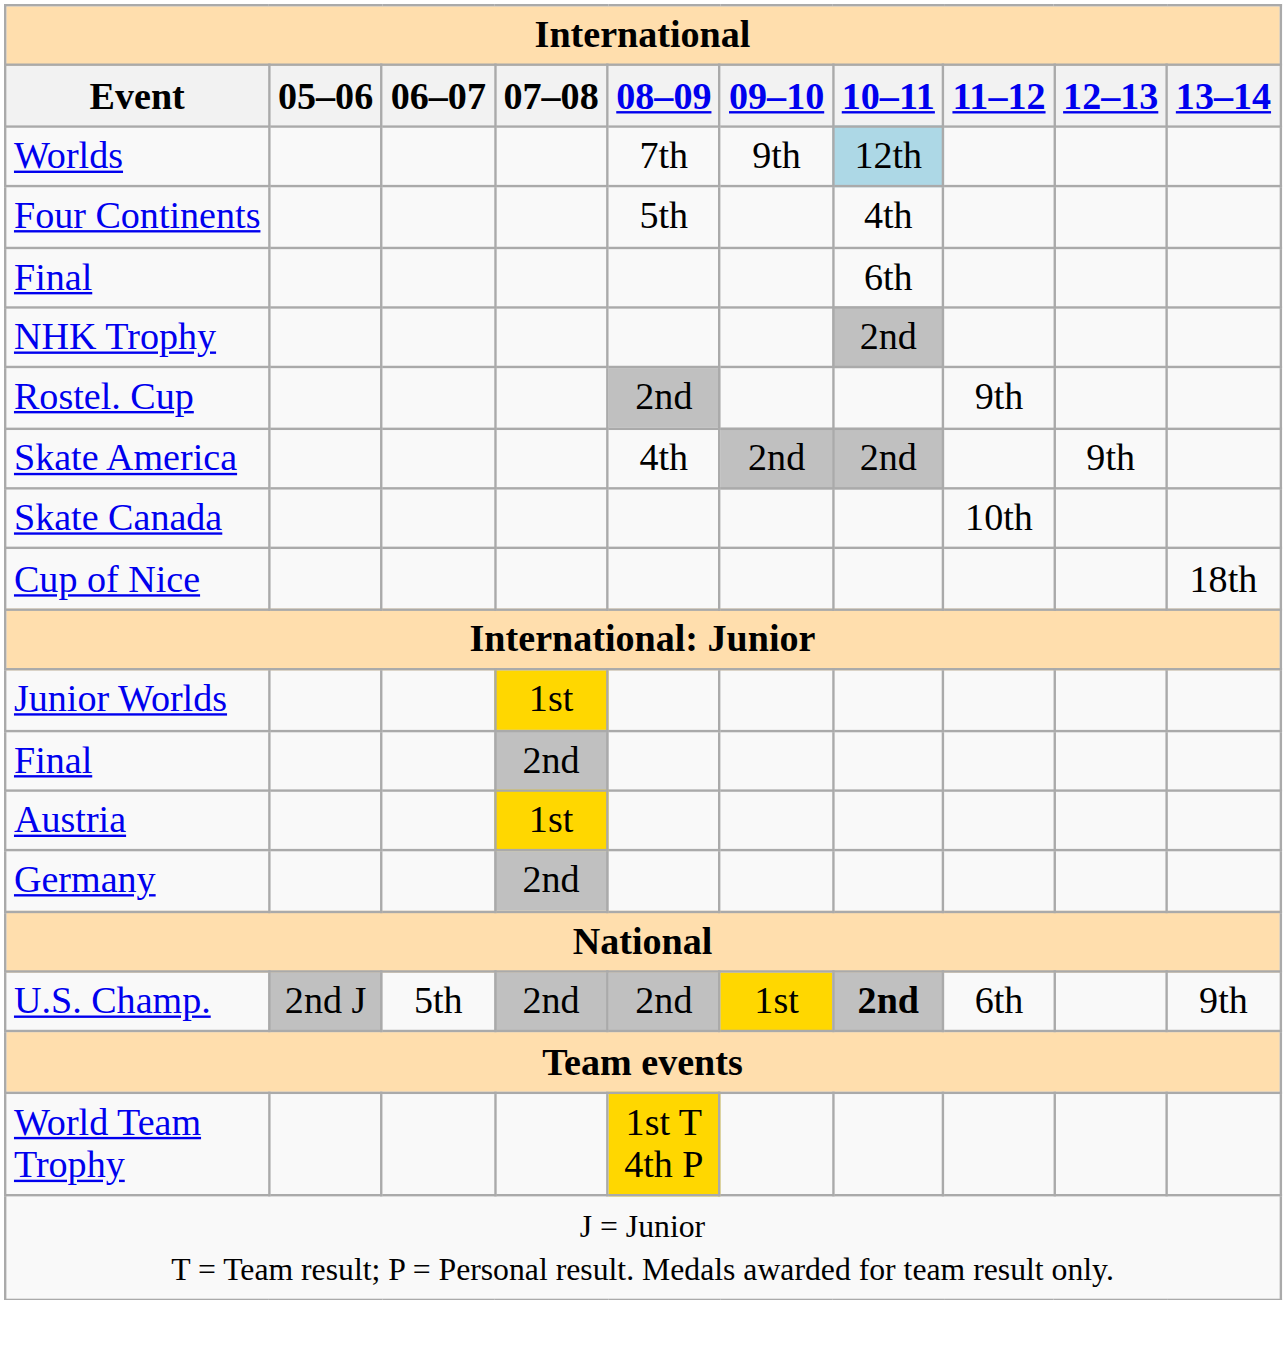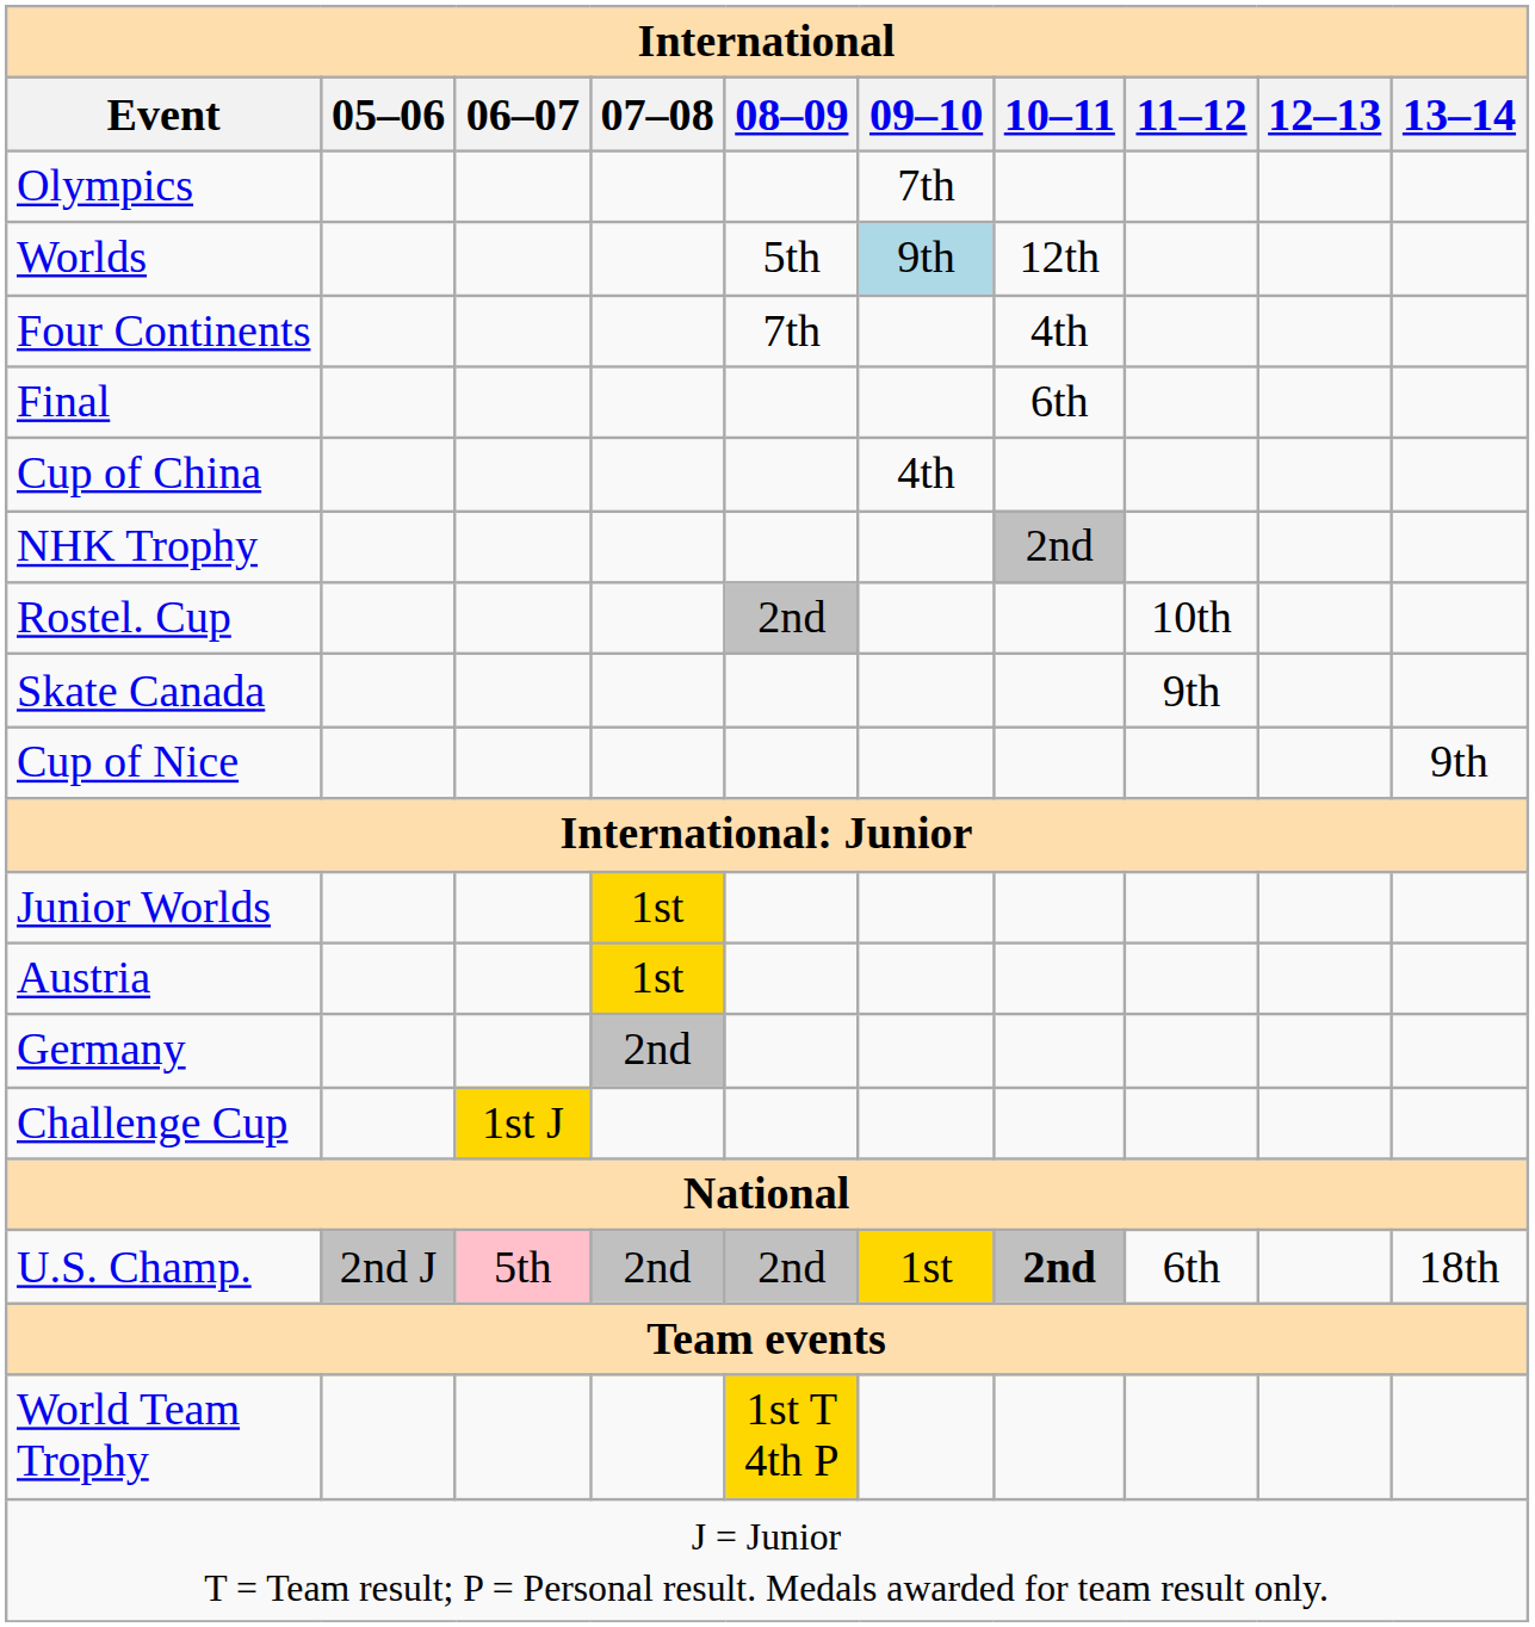+ row: Olympics | 7th
Worlds | 08–09: 7th -> 5th
Worlds | 09–10: no background -> lightblue background
Worlds | 10–11: lightblue background -> no background
Four Continents | 08–09: 5th -> 7th
+ row: Cup of China | 4th
Rostel. Cup | 11–12: 9th -> 10th
- row: Skate America | 4th | 2nd | 2nd | 9th
Skate Canada | 11–12: 10th -> 9th
Cup of Nice | 13–14: 18th -> 9th
- row: Final | 2nd
+ row: Challenge Cup | 1st J
U.S. Champ. | 06–07: no background -> pink background
U.S. Champ. | 13–14: 9th -> 18th
